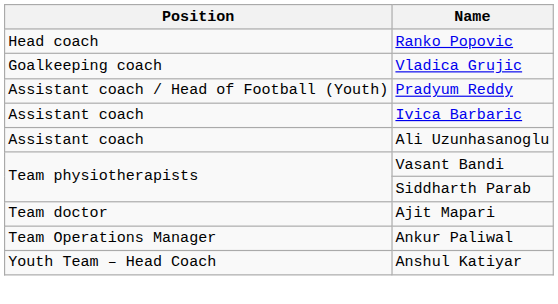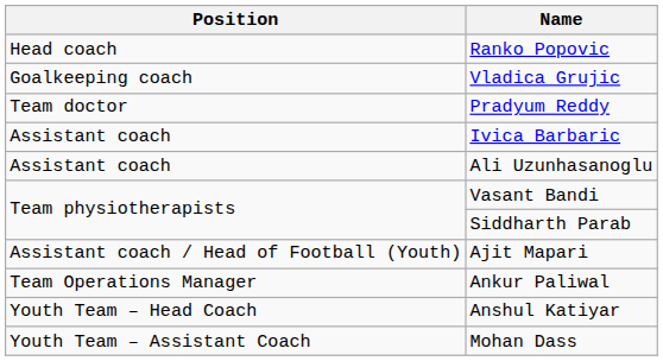Pradyum Reddy | Position: Assistant coach / Head of Football (Youth) -> Team doctor
Ajit Mapari | Position: Team doctor -> Assistant coach / Head of Football (Youth)
+ row: Youth Team – Assistant Coach | Mohan Dass
